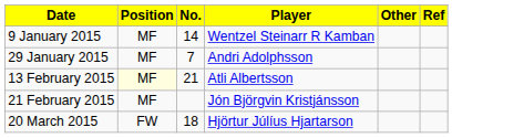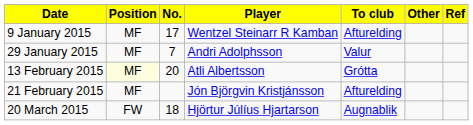+ column: To club | Afturelding | Valur | Grótta | Afturelding | Augnablik
9 January 2015 | No.: 14 -> 17
13 February 2015 | No.: 21 -> 20
